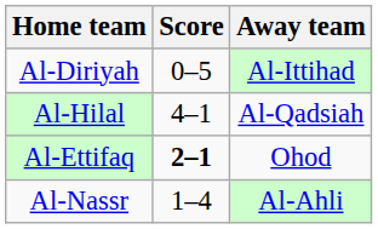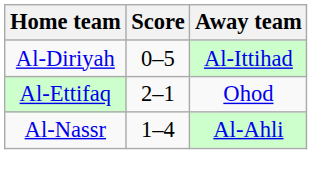- row: Al-Hilal | 4–1 | Al-Qadsiah
Al-Ettifaq | Score: bold -> normal
